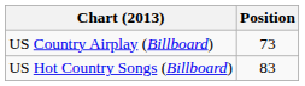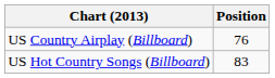US Country Airplay (Billboard) | Position: 73 -> 76
